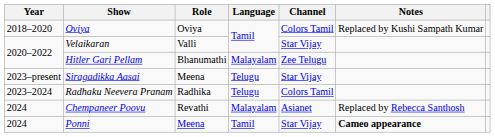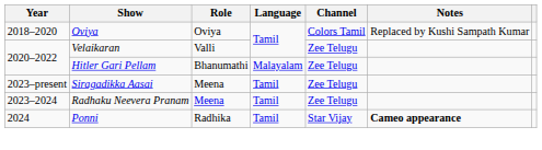Velaikaran | Channel: Star Vijay -> Zee Telugu
Siragadikka Aasai | Language: Telugu -> Tamil
Siragadikka Aasai | Channel: Star Vijay -> Zee Telugu
Radhaku Neevera Pranam | Role: Radhika -> Meena
Radhaku Neevera Pranam | Language: Telugu -> Tamil
Radhaku Neevera Pranam | Channel: Colors Tamil -> Zee Telugu
- row: 2024 | Chempaneer Poovu | Revathi | Malayalam | Asianet | Replaced by Rebecca Santhosh
Ponni | Role: Meena -> Radhika
